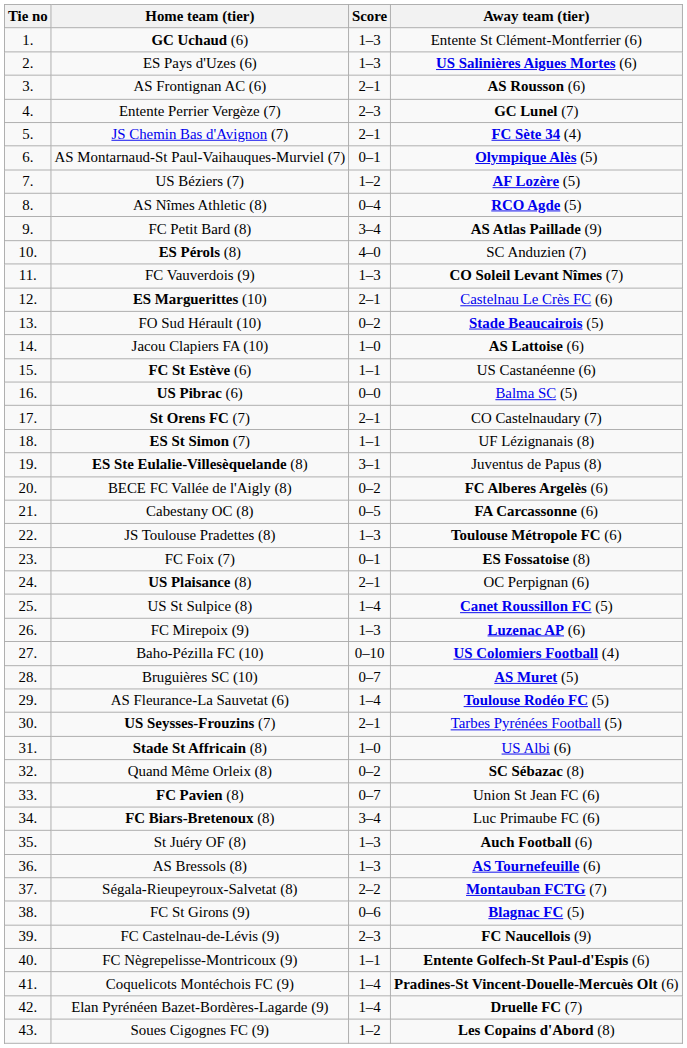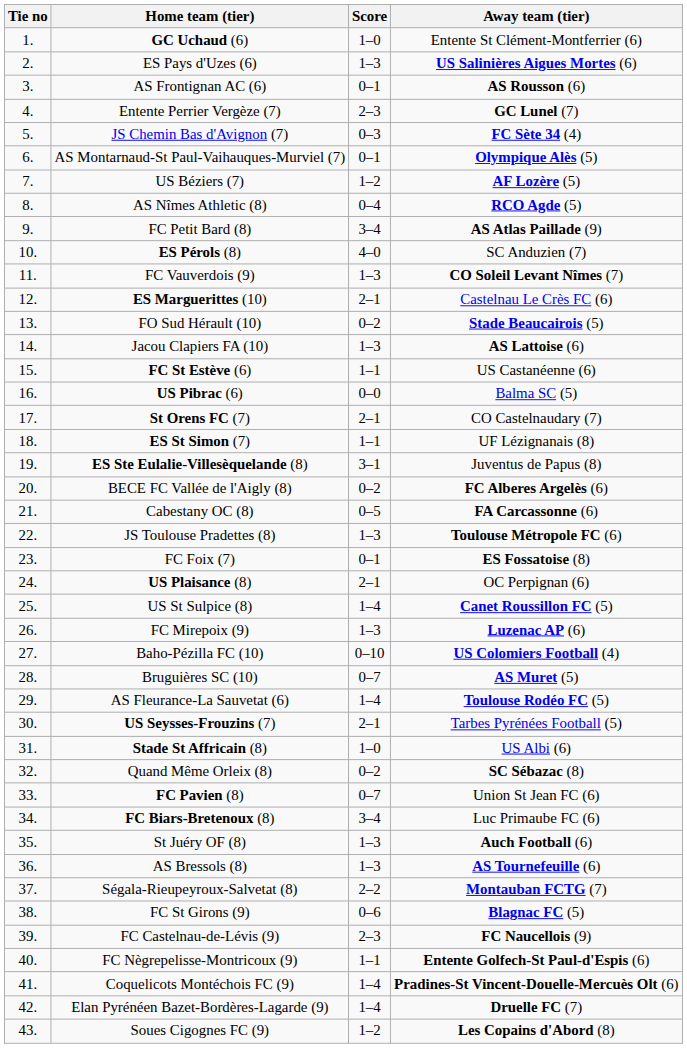GC Uchaud (6) | Score: 1–3 -> 1–0
AS Frontignan AC (6) | Score: 2–1 -> 0–1
JS Chemin Bas d'Avignon (7) | Score: 2–1 -> 0–3
Jacou Clapiers FA (10) | Score: 1–0 -> 1–3
